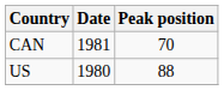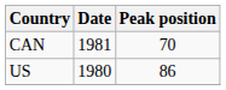US | Peak position: 88 -> 86
